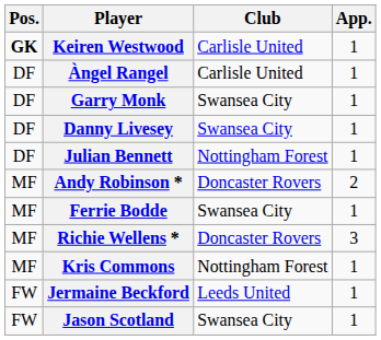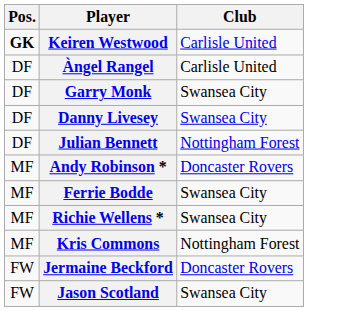- column: App. | 1 | 1 | 1 | 1 | 1 | 2 | 1 | 3 | 1 | 1 | 1
Richie Wellens * | Club: Doncaster Rovers -> Swansea City
Jermaine Beckford | Club: Leeds United -> Doncaster Rovers
